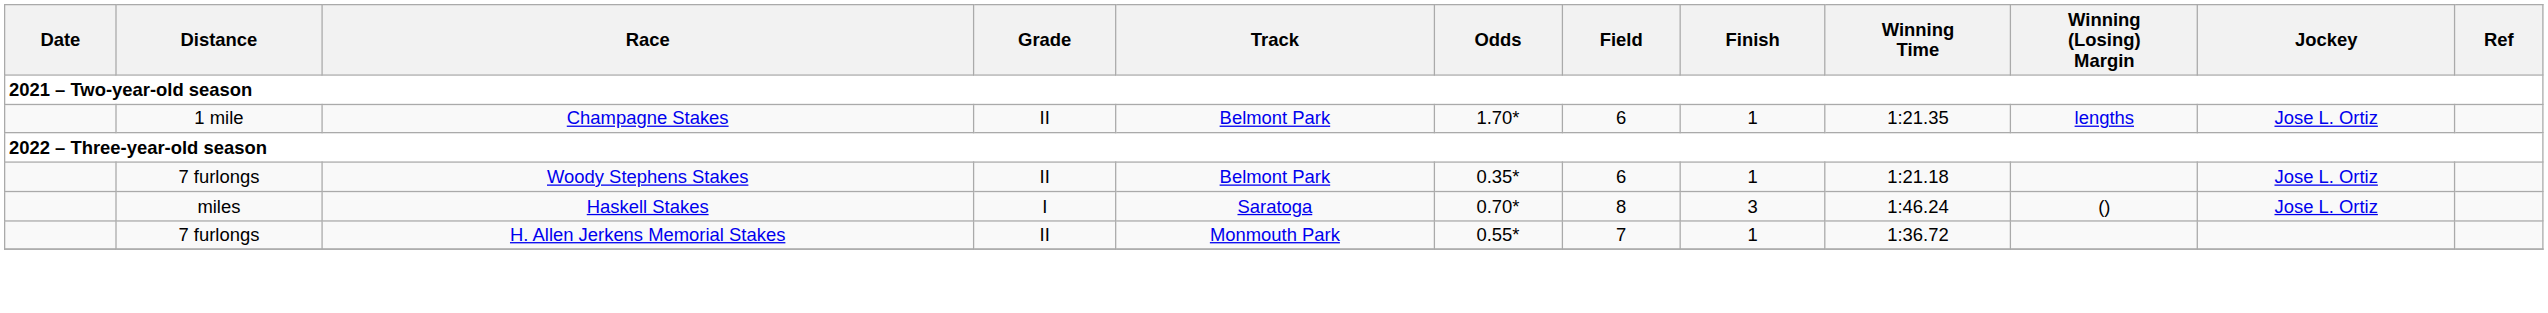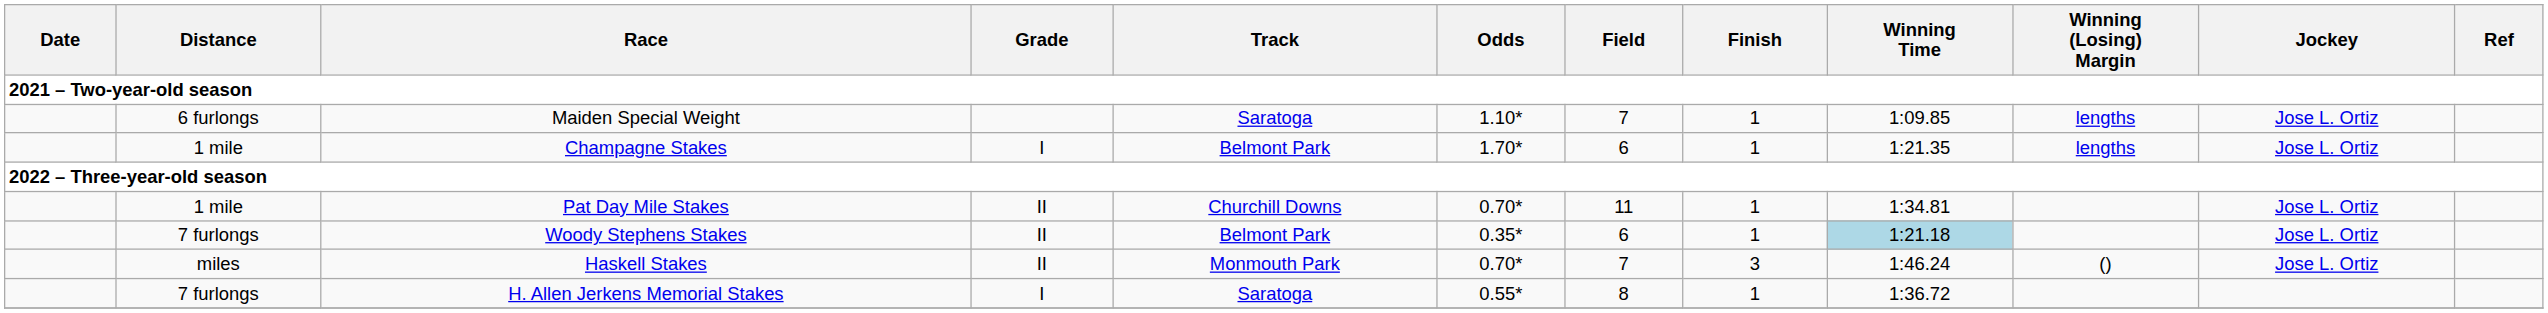+ row: 6 furlongs | Maiden Special Weight | Saratoga | 1.10* | 7 | 1 | 1:09.85 | lengths | Jose L. Ortiz
Champagne Stakes | Grade: II -> I
+ row: 1 mile | Pat Day Mile Stakes | II | Churchill Downs | 0.70* | 11 | 1 | 1:34.81 | Jose L. Ortiz
Woody Stephens Stakes | Winning Time: no background -> lightblue background
Haskell Stakes | Grade: I -> II
Haskell Stakes | Track: Saratoga -> Monmouth Park
Haskell Stakes | Field: 8 -> 7
H. Allen Jerkens Memorial Stakes | Grade: II -> I
H. Allen Jerkens Memorial Stakes | Track: Monmouth Park -> Saratoga
H. Allen Jerkens Memorial Stakes | Field: 7 -> 8
